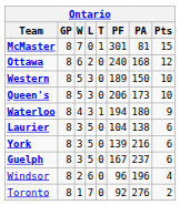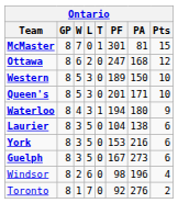Ottawa | PF: 240 -> 247
Queen's | PF: 206 -> 201
Queen's | PA: 173 -> 171
York | PF: 139 -> 153
Guelph | PA: 237 -> 273
Windsor | PF: 96 -> 98
